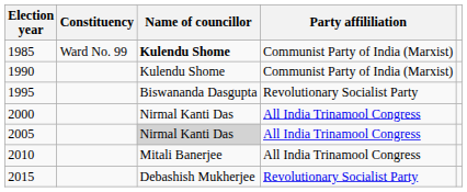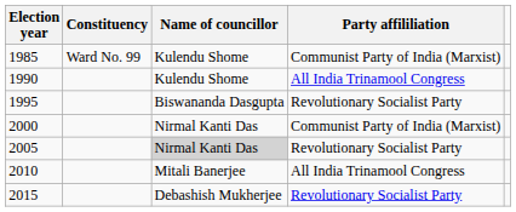1985 | Name of councillor: bold -> normal
1990 | Party affililiation: Communist Party of India (Marxist) -> All India Trinamool Congress
2000 | Party affililiation: All India Trinamool Congress -> Communist Party of India (Marxist)
2005 | Party affililiation: All India Trinamool Congress -> Revolutionary Socialist Party
